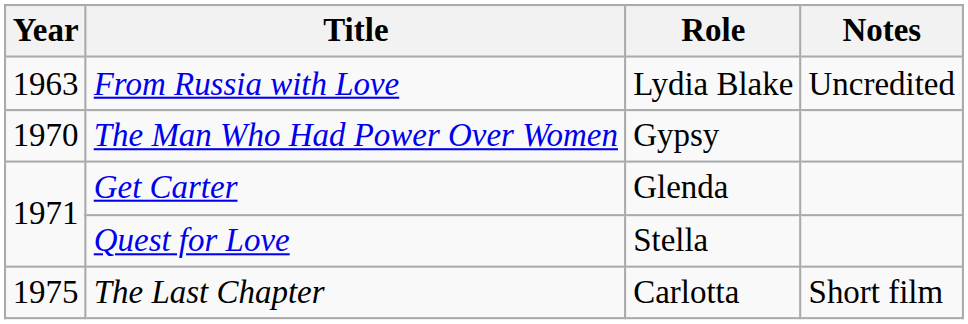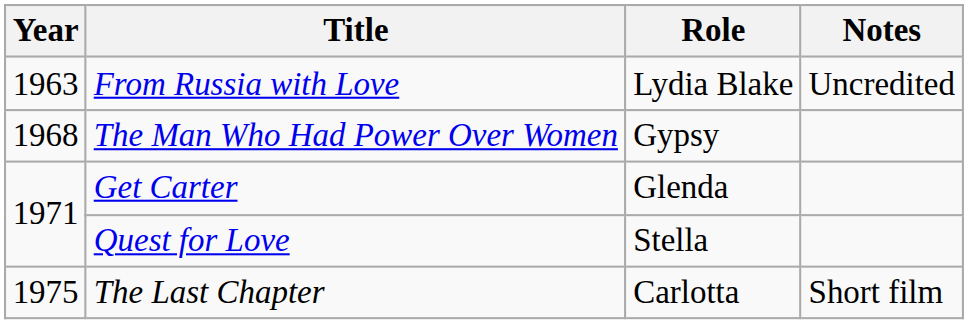The Man Who Had Power Over Women | Year: 1970 -> 1968
